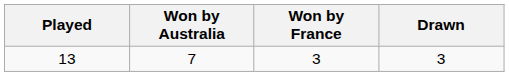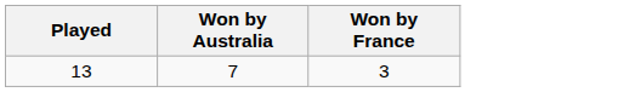- column: Drawn | 3
